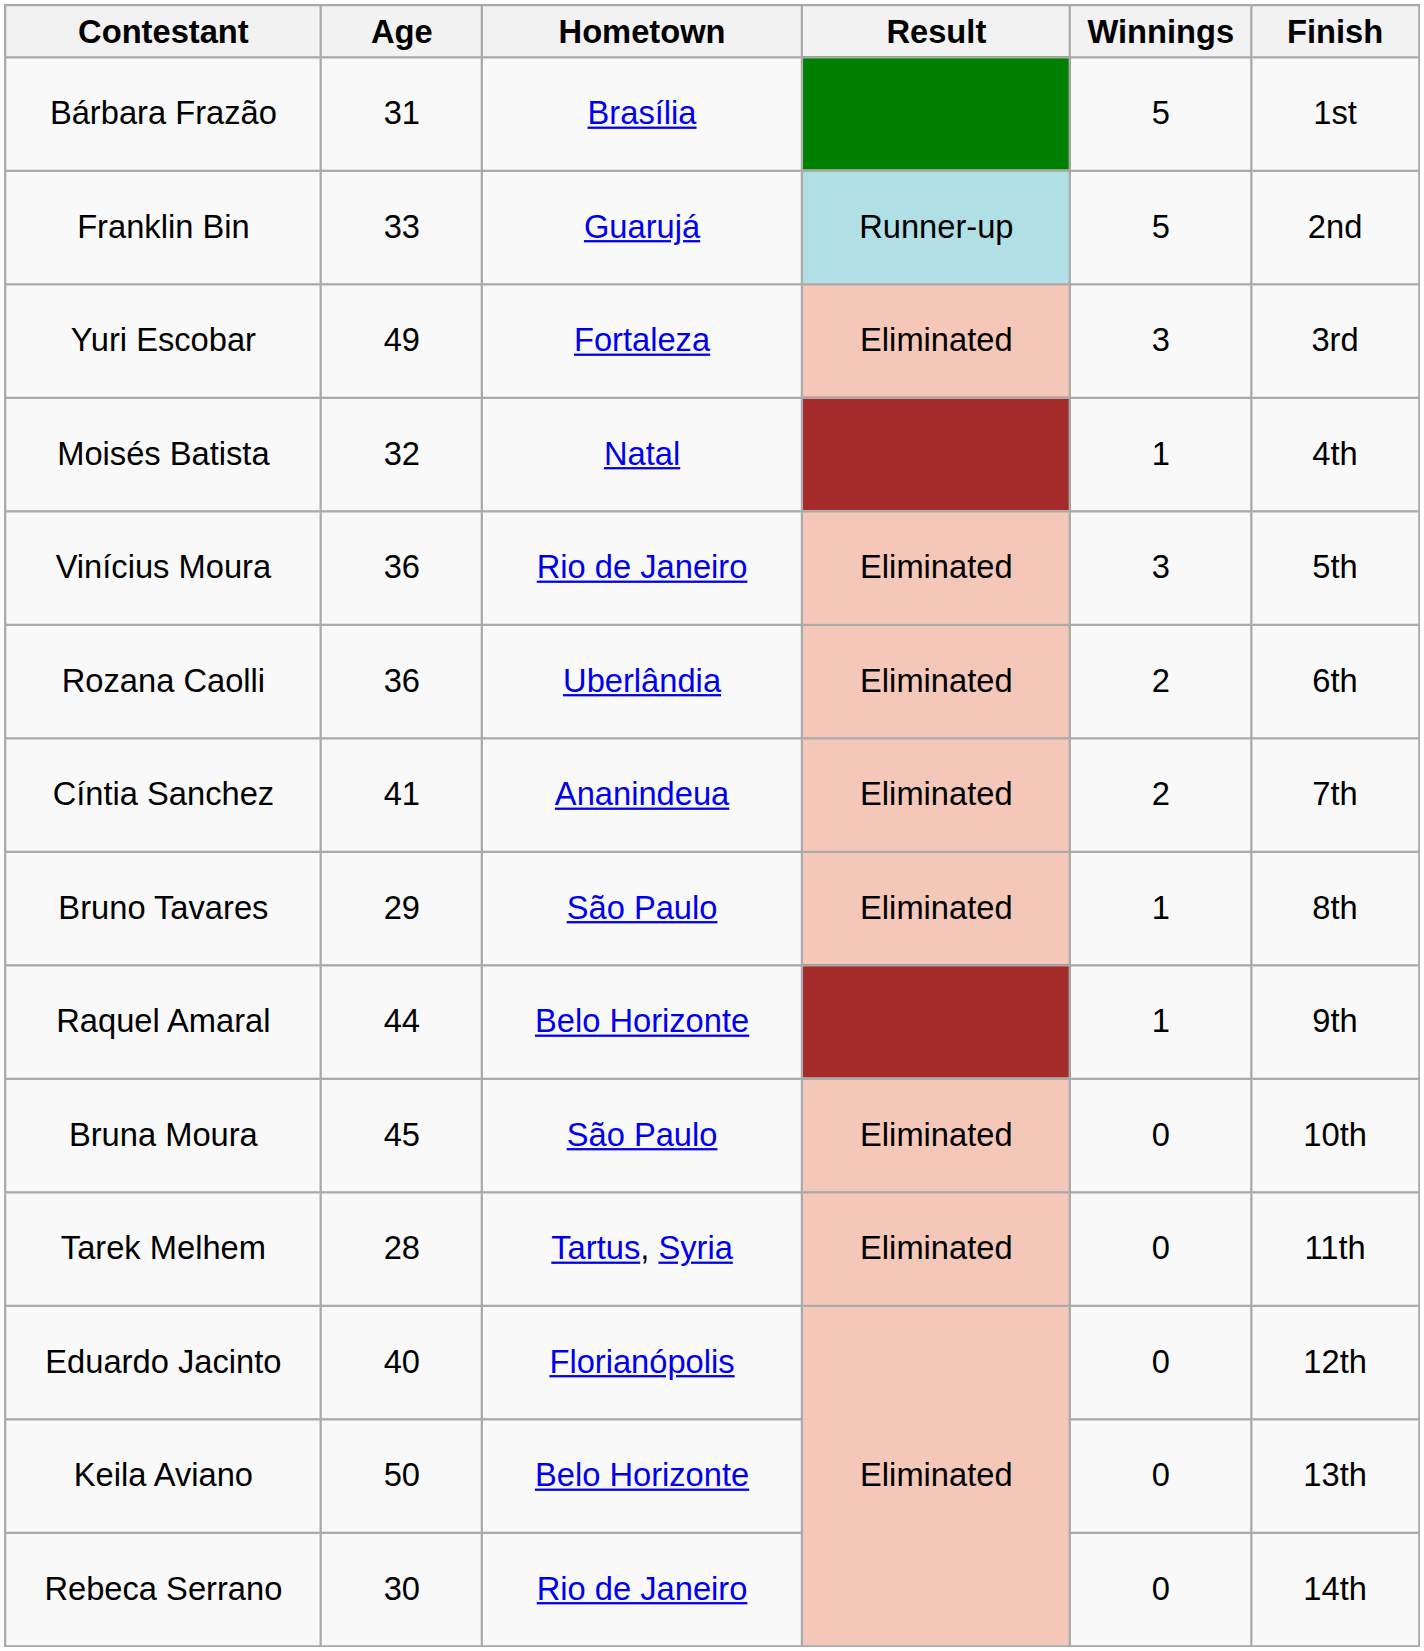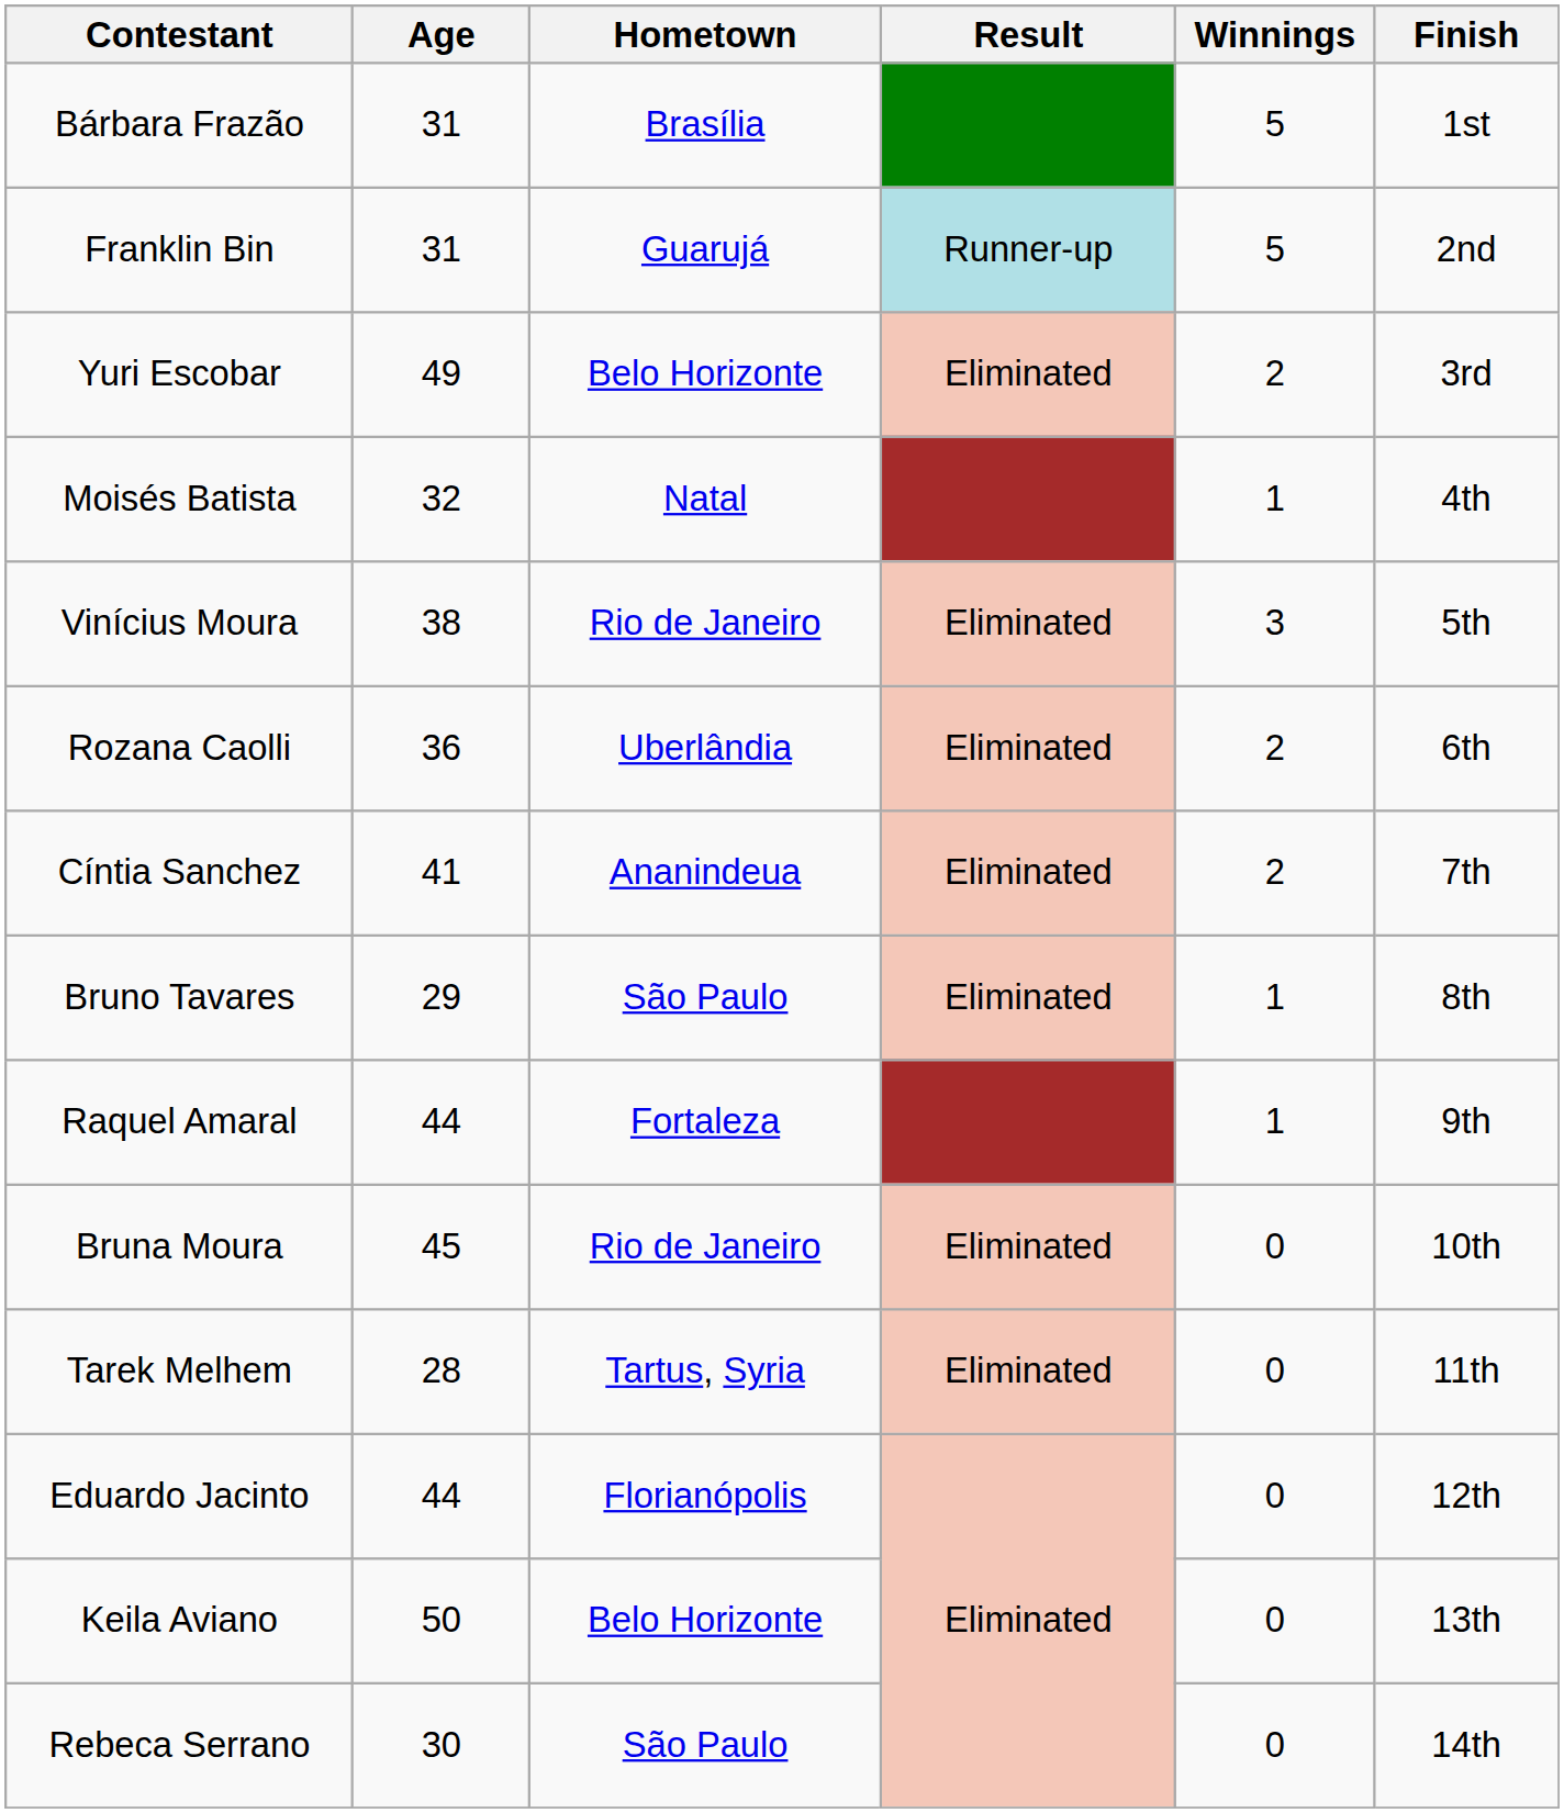Franklin Bin | Age: 33 -> 31
Yuri Escobar | Hometown: Fortaleza -> Belo Horizonte
Yuri Escobar | Winnings: 3 -> 2
Vinícius Moura | Age: 36 -> 38
Raquel Amaral | Hometown: Belo Horizonte -> Fortaleza
Bruna Moura | Hometown: São Paulo -> Rio de Janeiro
Eduardo Jacinto | Age: 40 -> 44
Rebeca Serrano | Hometown: Rio de Janeiro -> São Paulo
